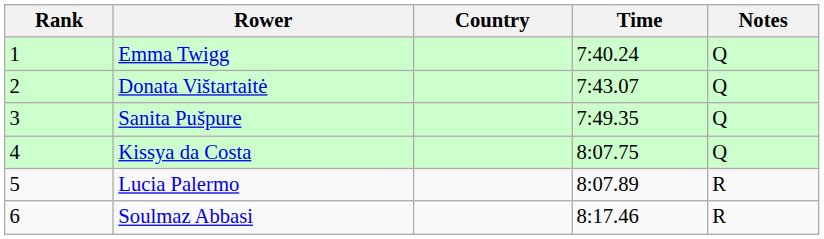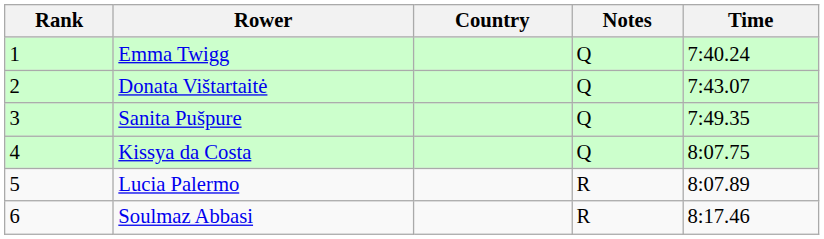columns swapped: Time <-> Notes
